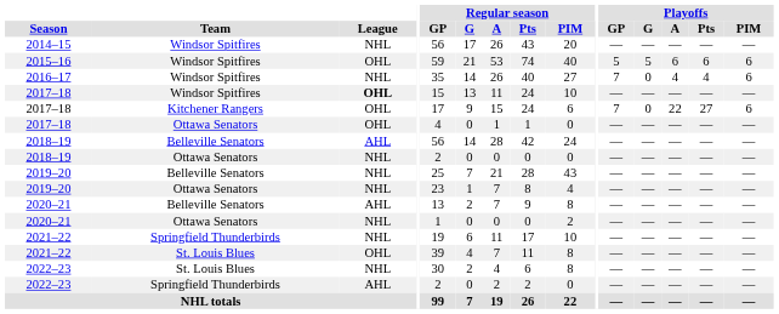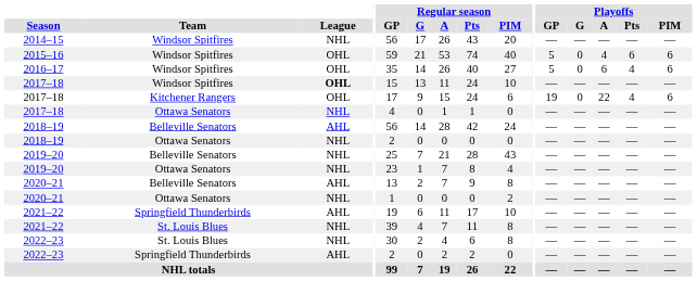2015–16 | Playoffs / G: 5 -> 0
2015–16 | Playoffs / A: 6 -> 4
2016–17 | League: NHL -> OHL
2016–17 | Playoffs / GP: 7 -> 5
2016–17 | Playoffs / A: 4 -> 6
2017–18 / Kitchener Rangers | Playoffs / GP: 7 -> 19
2017–18 / Kitchener Rangers | Playoffs / Pts: 27 -> 4
2017–18 / Ottawa Senators | League: OHL -> NHL
2021–22 / Springfield Thunderbirds | League: NHL -> AHL
2021–22 / St. Louis Blues | League: OHL -> NHL
